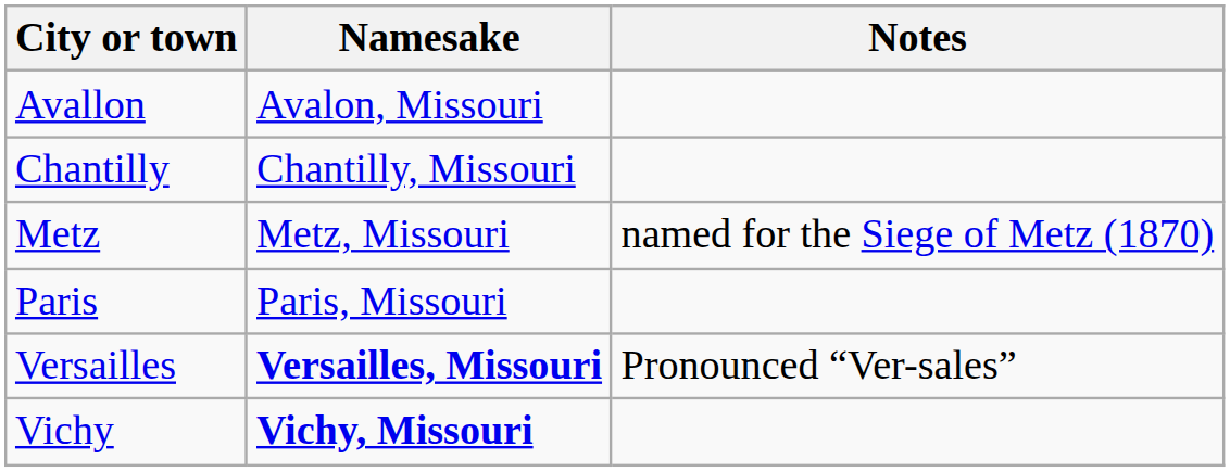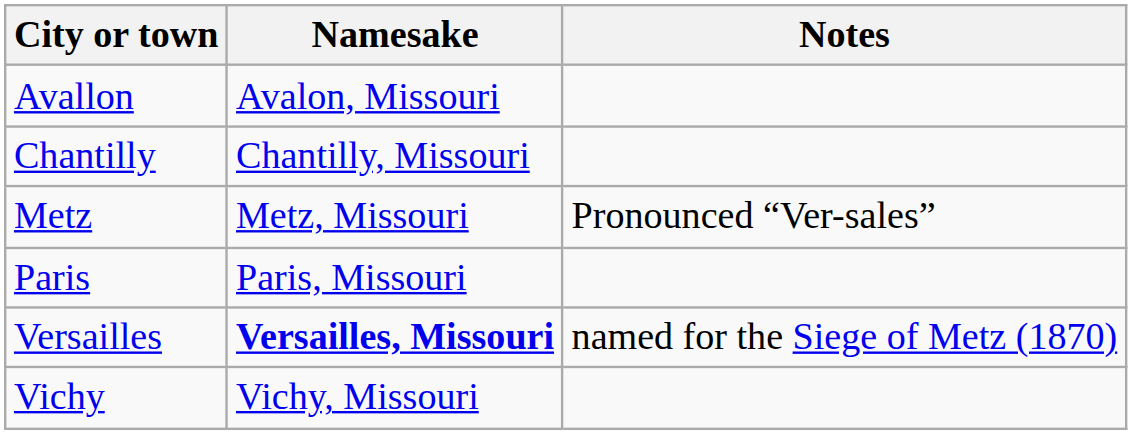Metz | Notes: named for the Siege of Metz (1870) -> Pronounced “Ver-sales”
Versailles | Notes: Pronounced “Ver-sales” -> named for the Siege of Metz (1870)
Vichy | Namesake: bold -> normal
